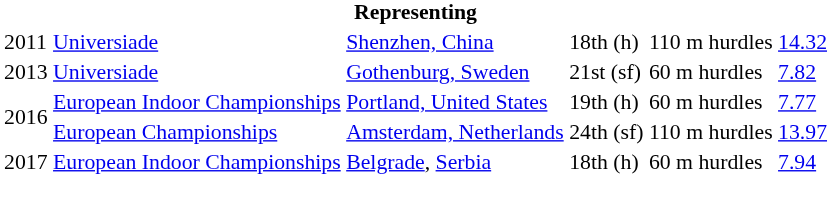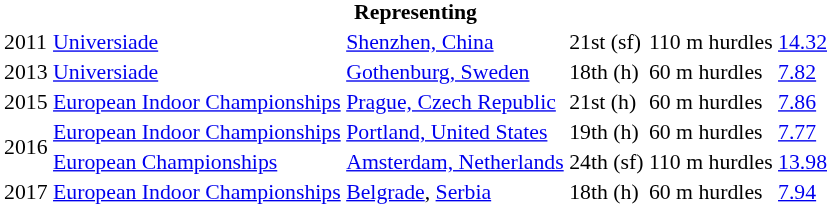Shenzhen, China | column 4: 18th (h) -> 21st (sf)
Gothenburg, Sweden | column 4: 21st (sf) -> 18th (h)
+ row: 2015 | European Indoor Championships | Prague, Czech Republic | 21st (h) | 60 m hurdles | 7.86
Amsterdam, Netherlands | column 6: 13.97 -> 13.98
